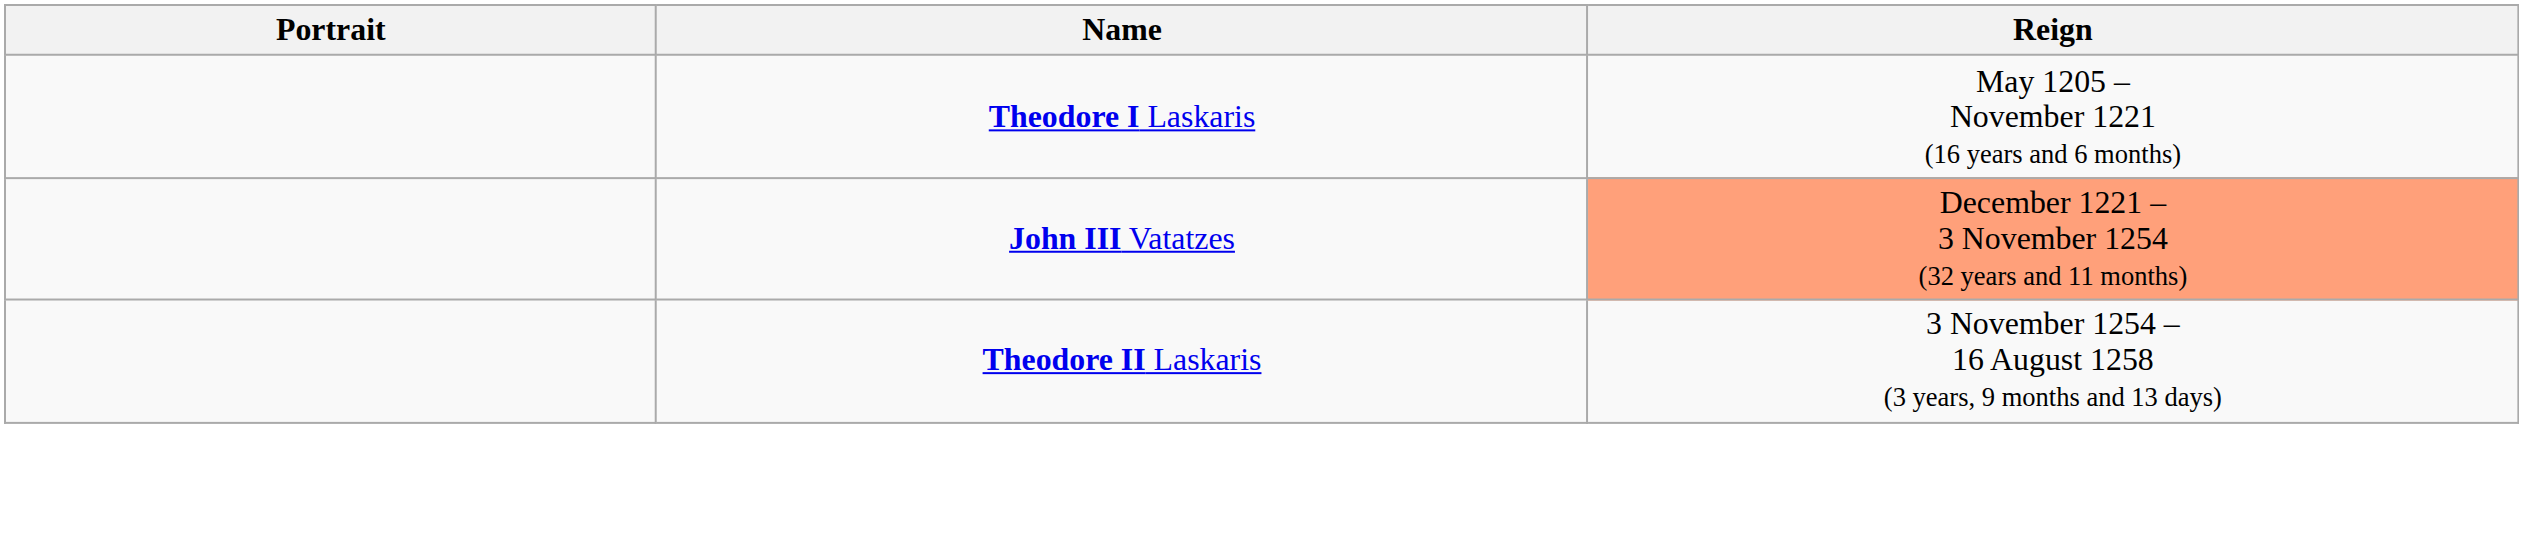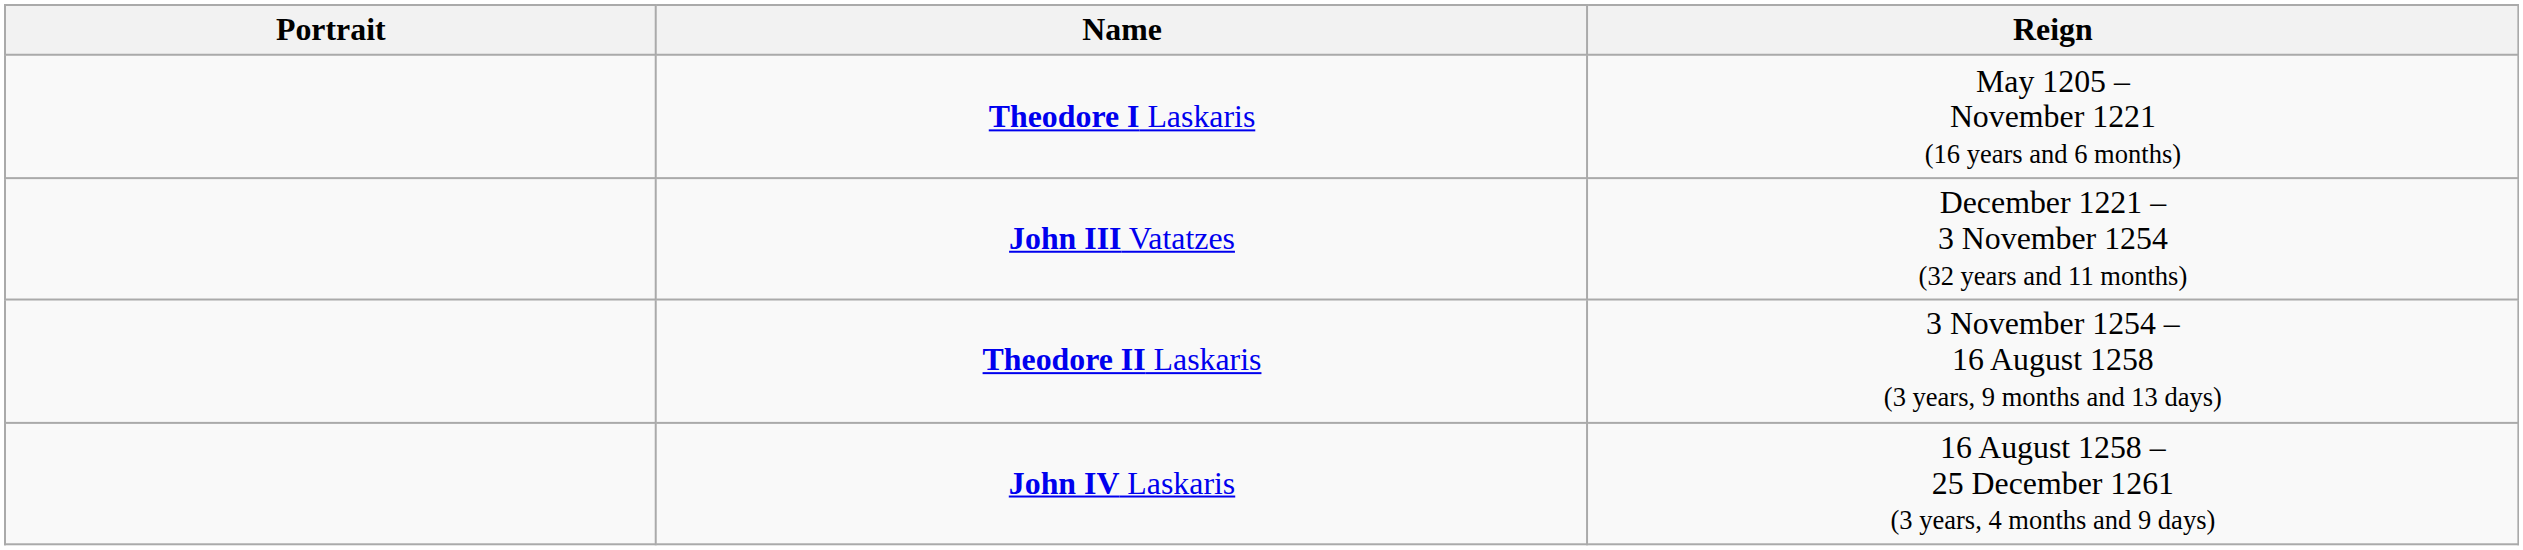John III Vatatzes | Reign: lightsalmon background -> no background
+ row: John IV Laskaris | 16 August 1258 – 25 December 1261 (3 years, 4 months and 9 days)
